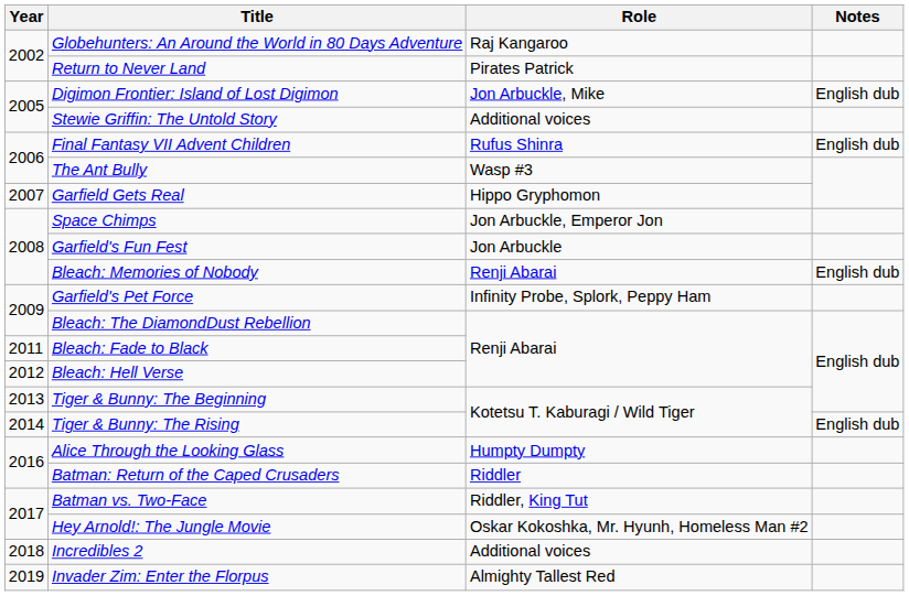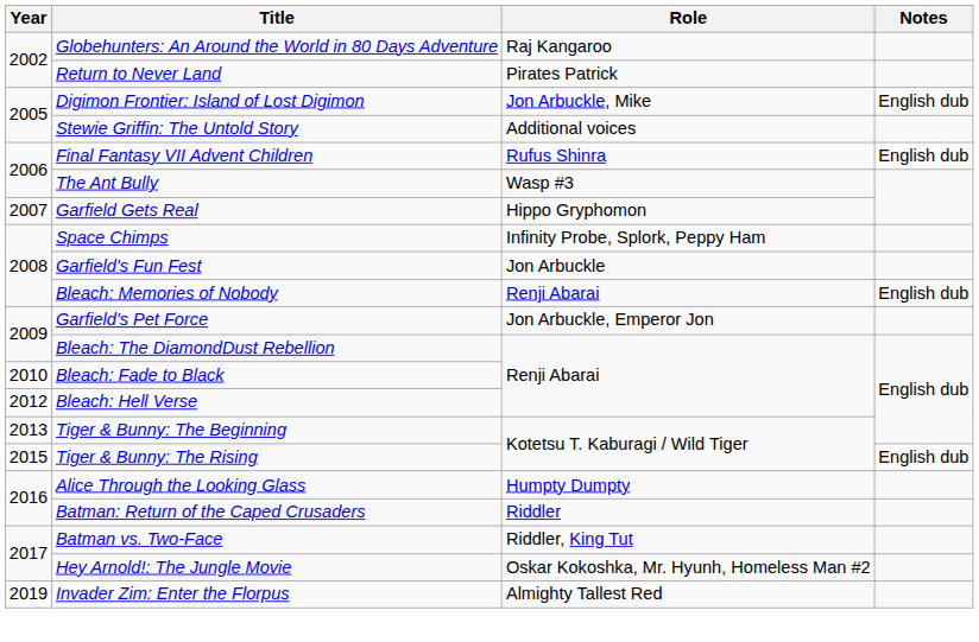Space Chimps | Role: Jon Arbuckle, Emperor Jon -> Infinity Probe, Splork, Peppy Ham
Garfield's Pet Force | Role: Infinity Probe, Splork, Peppy Ham -> Jon Arbuckle, Emperor Jon
Bleach: Fade to Black | Year: 2011 -> 2010
Tiger & Bunny: The Rising | Year: 2014 -> 2015
- row: 2018 | Incredibles 2 | Additional voices
